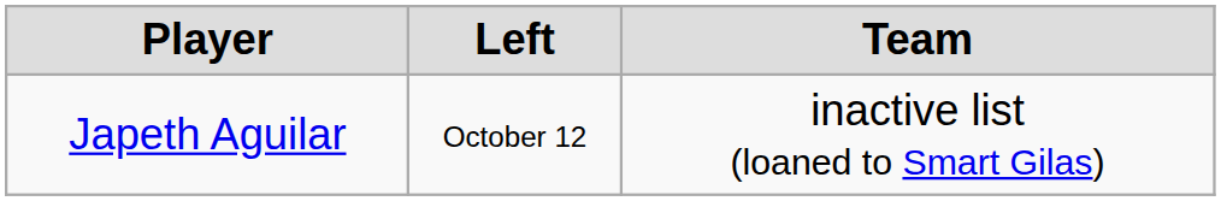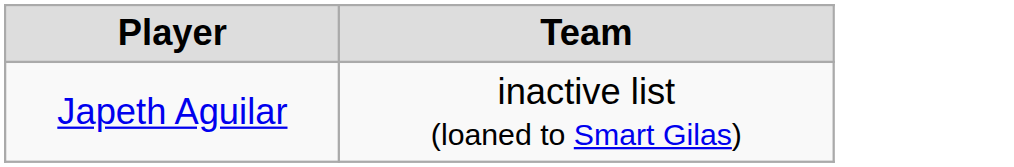- column: Left | October 12
